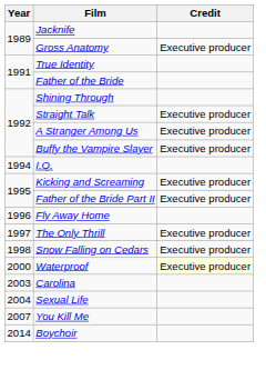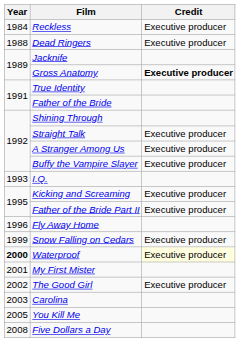+ row: 1984 | Reckless | Executive producer
+ row: 1988 | Dead Ringers | Executive producer
Gross Anatomy | Credit: normal -> bold
I.Q. | Year: 1994 -> 1993
- row: 1997 | The Only Thrill | Executive producer
Snow Falling on Cedars | Year: 1998 -> 1999
Waterproof | Year: normal -> bold
+ row: 2001 | My First Mister
+ row: 2002 | The Good Girl | Executive producer
- row: 2004 | Sexual Life
You Kill Me | Year: 2007 -> 2005
+ row: 2008 | Five Dollars a Day
- row: 2014 | Boychoir
